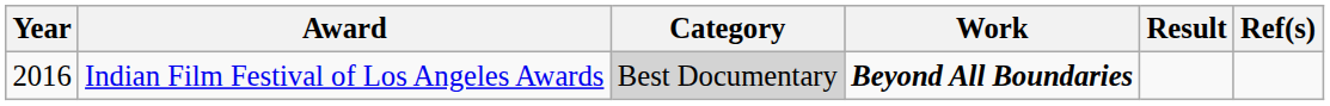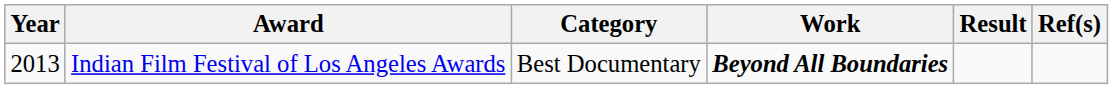Indian Film Festival of Los Angeles Awards | Year: 2016 -> 2013
Indian Film Festival of Los Angeles Awards | Category: lightgrey background -> no background
